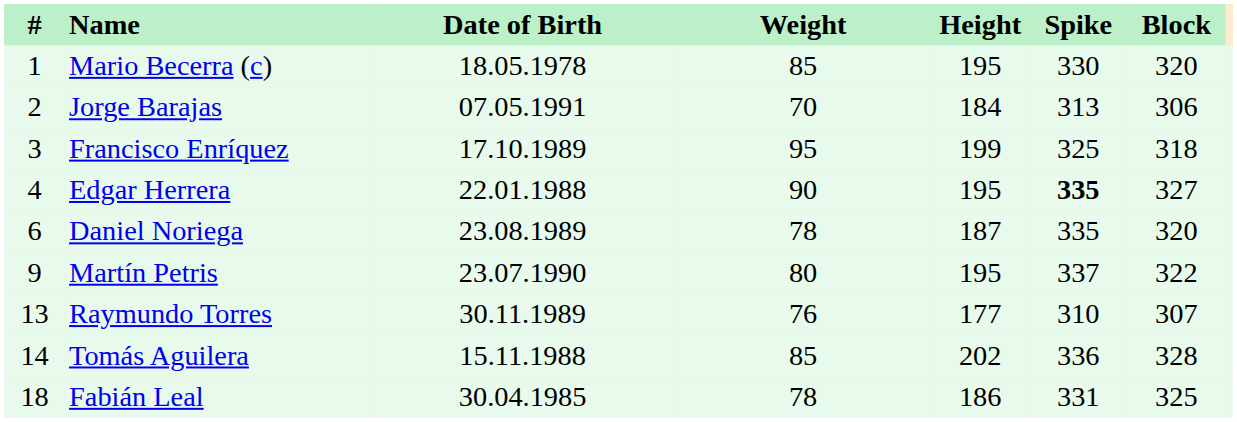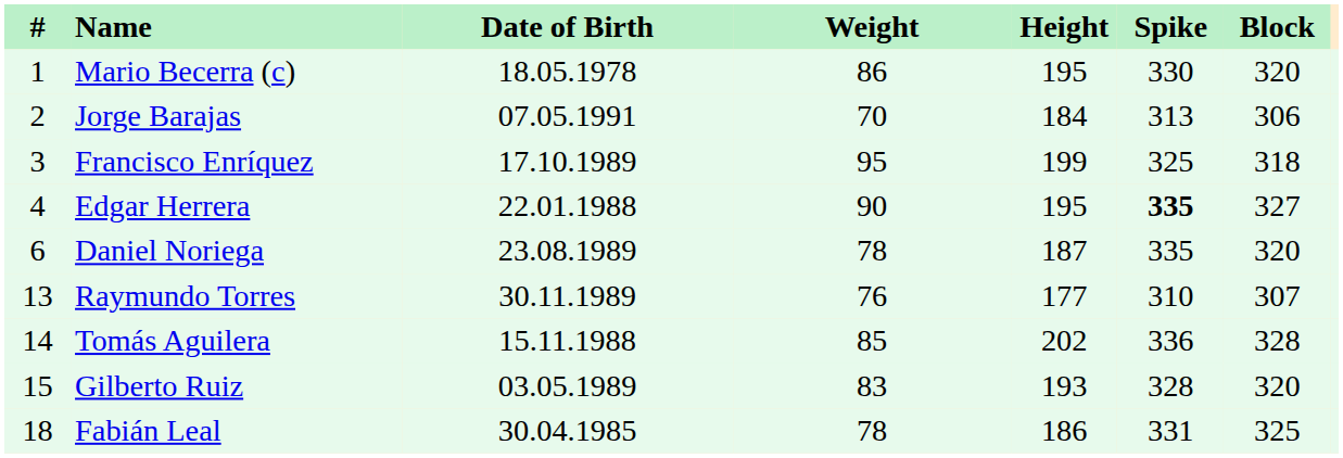Mario Becerra (c) | Weight: 85 -> 86
- row: 9 | Martín Petris | 23.07.1990 | 80 | 195 | 337 | 322
+ row: 15 | Gilberto Ruiz | 03.05.1989 | 83 | 193 | 328 | 320
